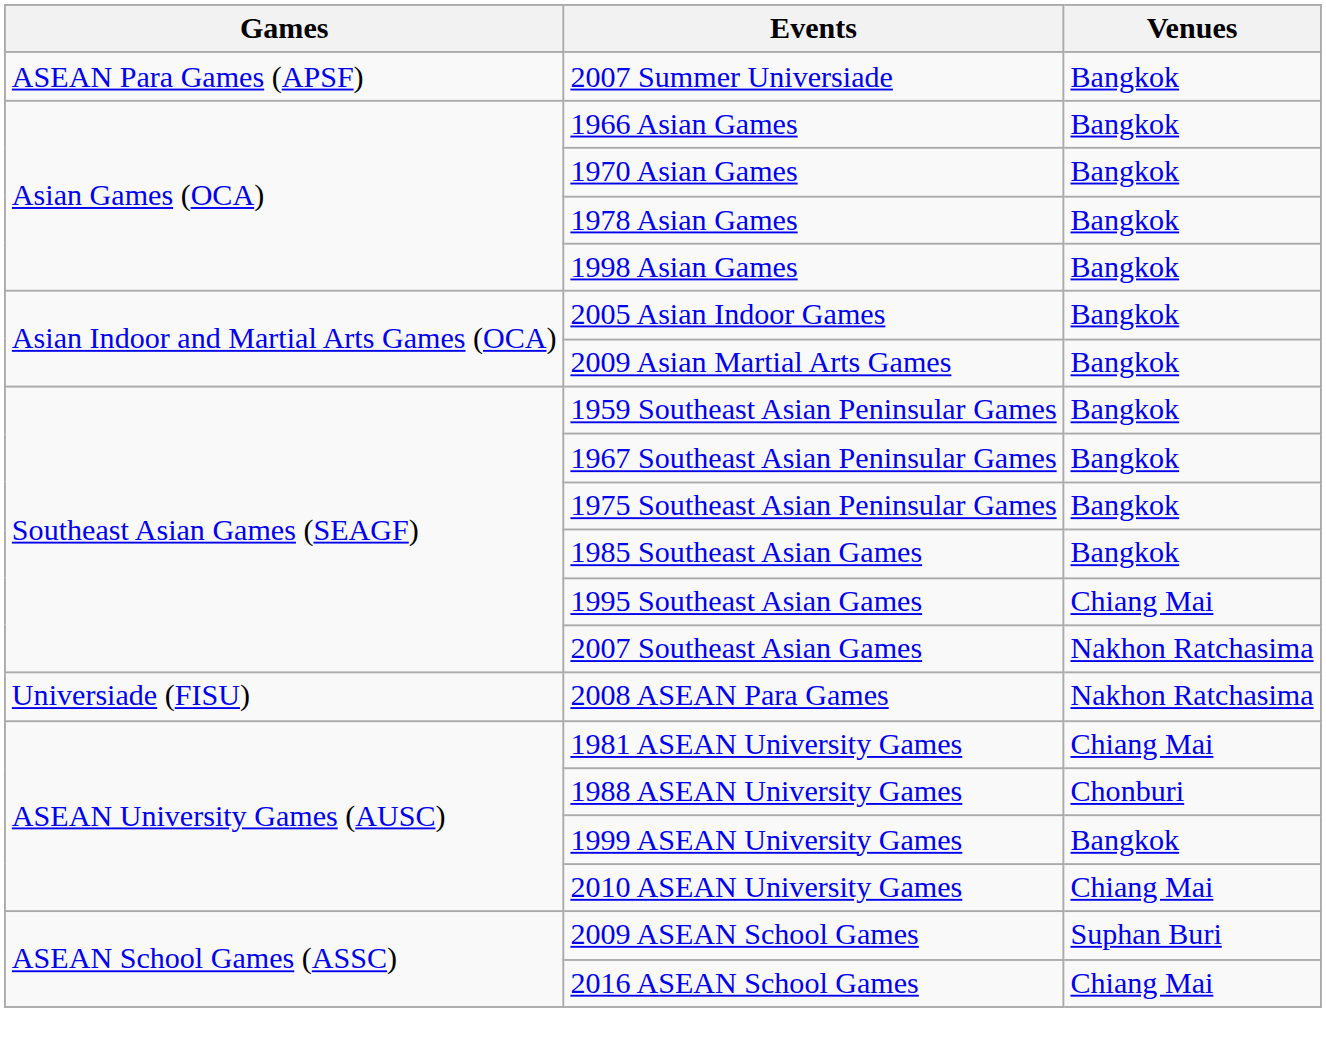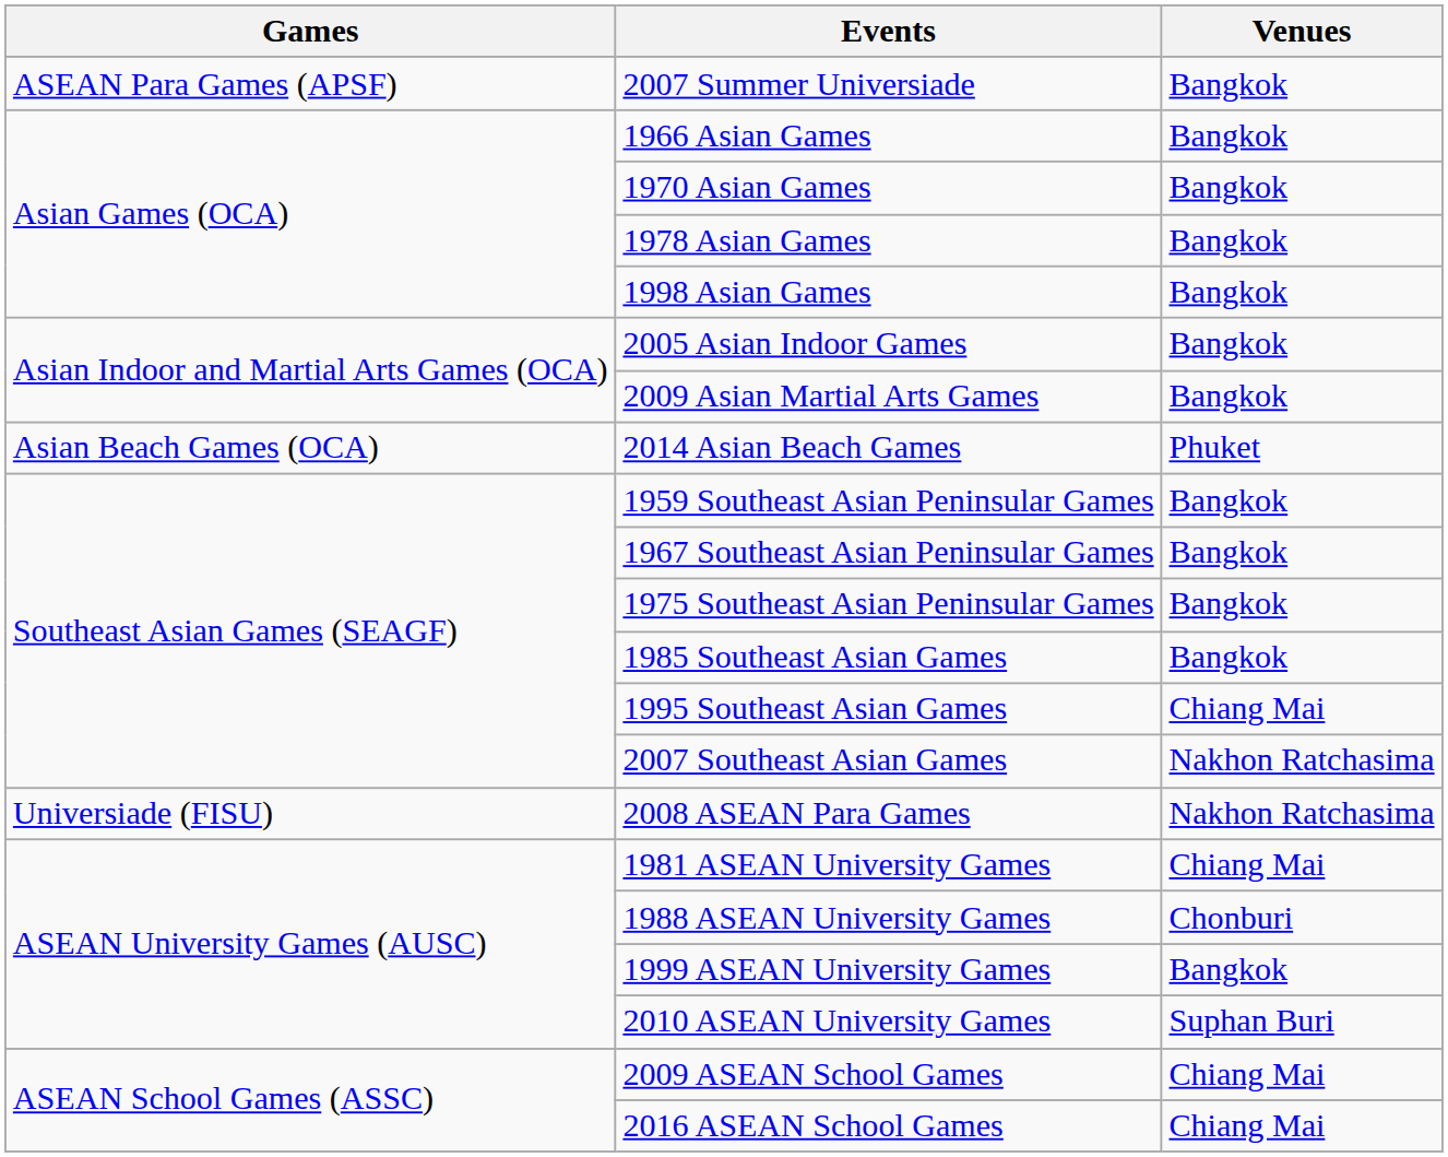+ row: Asian Beach Games (OCA) | 2014 Asian Beach Games | Phuket
2010 ASEAN University Games | Venues: Chiang Mai -> Suphan Buri
2009 ASEAN School Games | Venues: Suphan Buri -> Chiang Mai
